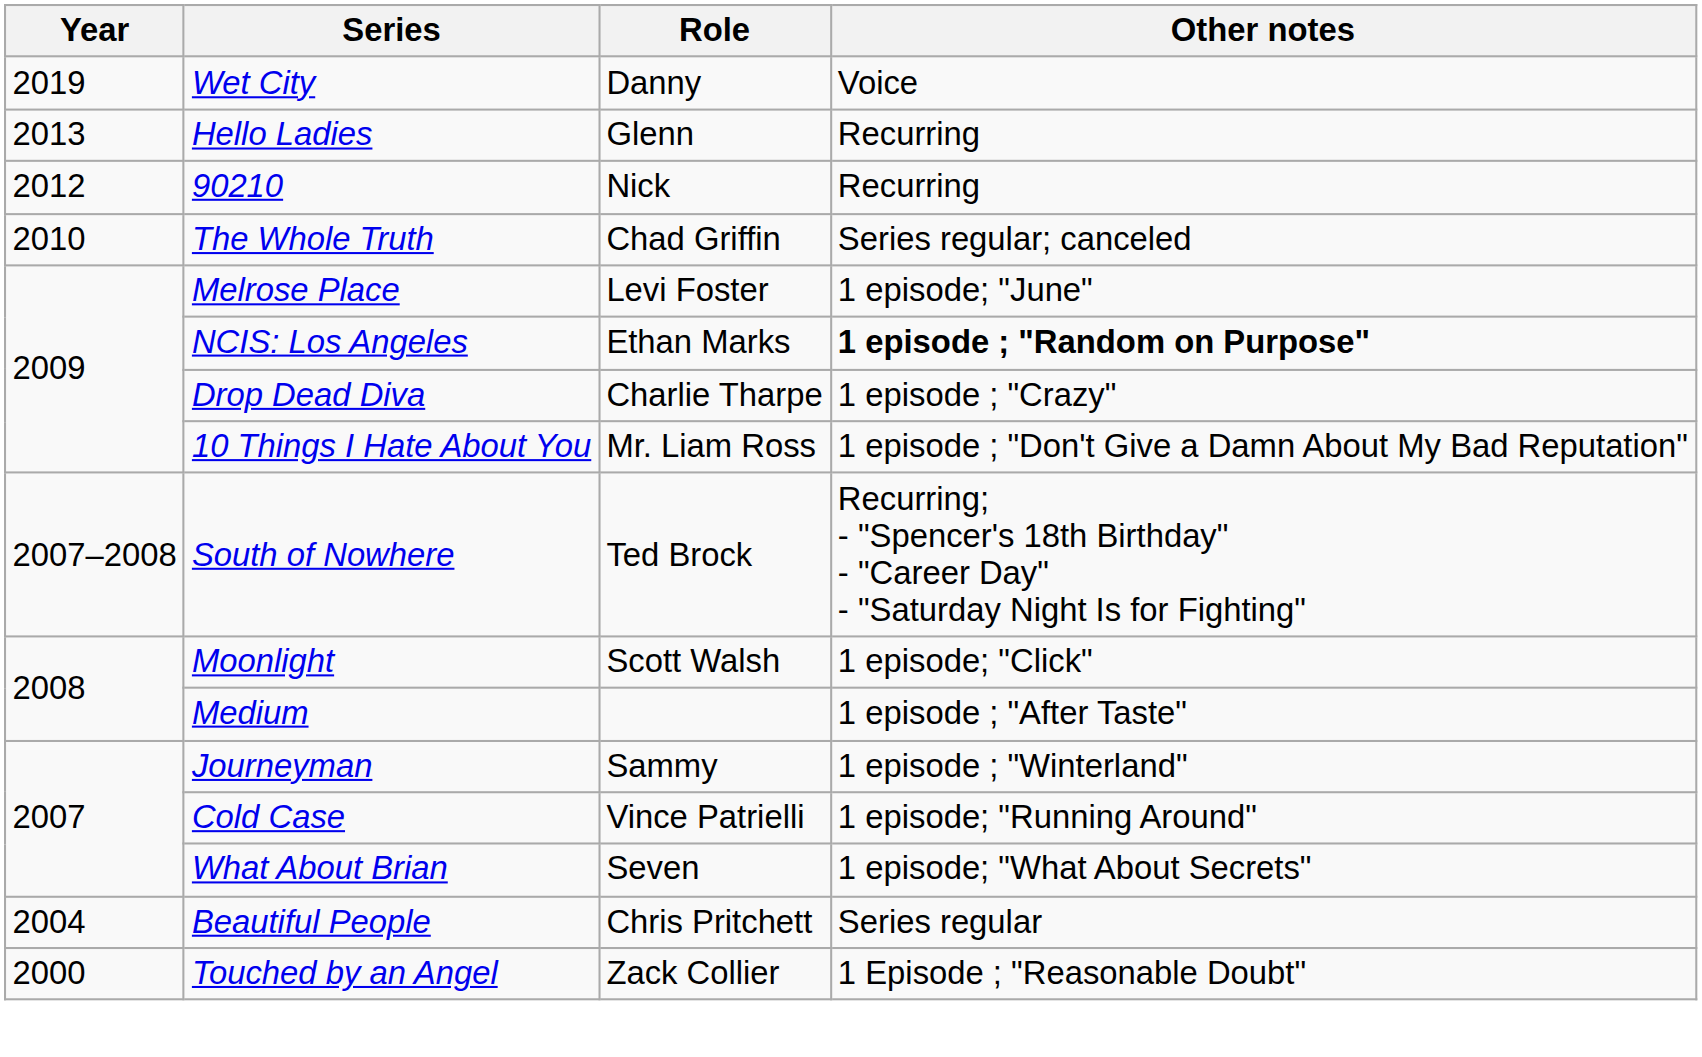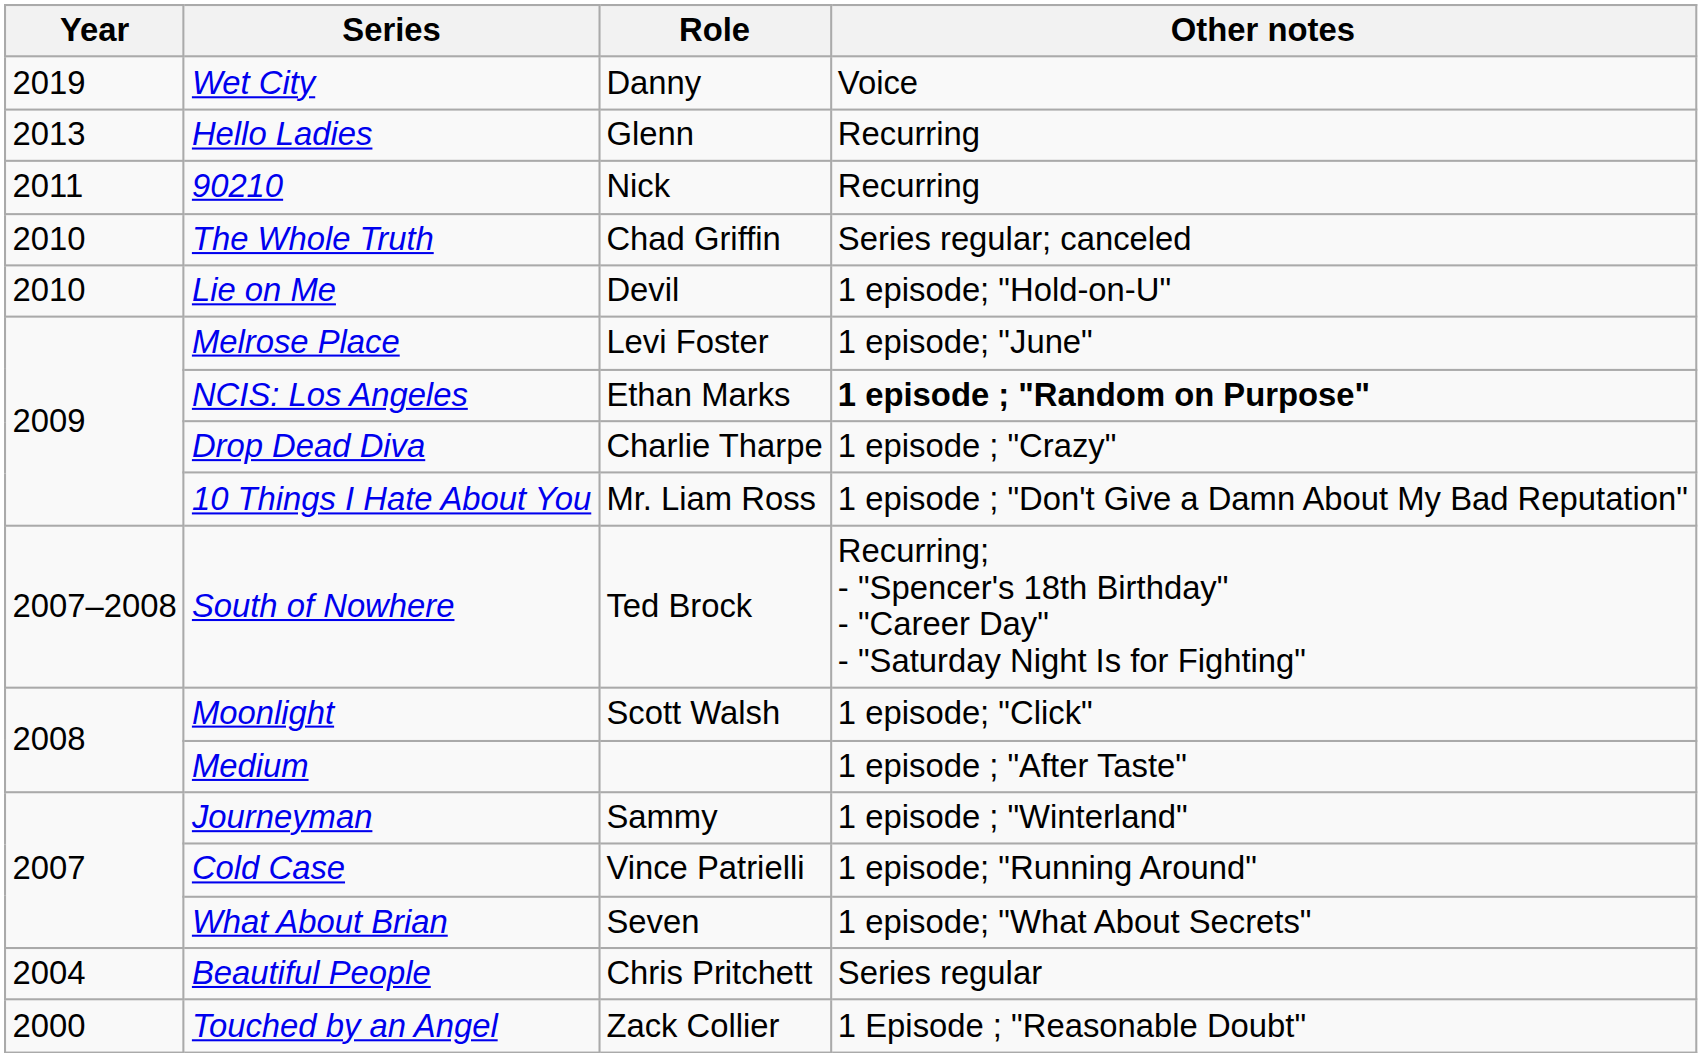90210 | Year: 2012 -> 2011
+ row: 2010 | Lie on Me | Devil | 1 episode; "Hold-on-U"
